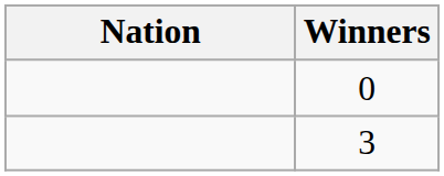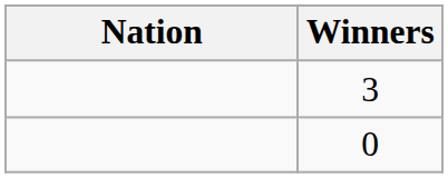rows swapped: 3 <-> 0
